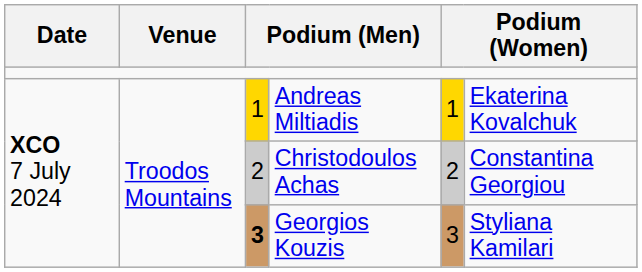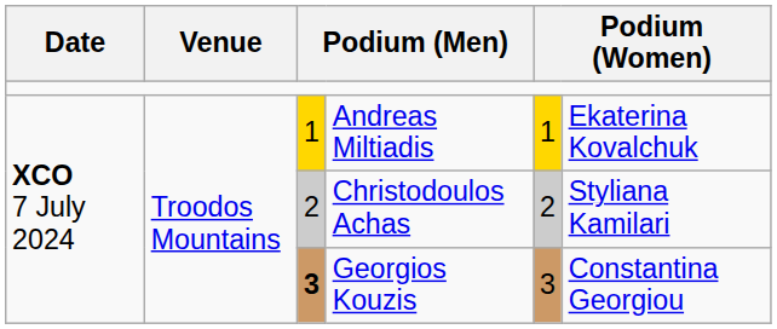Christodoulos Achas | column 6: Constantina Georgiou -> Styliana Kamilari
Georgios Kouzis | column 6: Styliana Kamilari -> Constantina Georgiou
